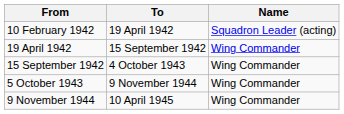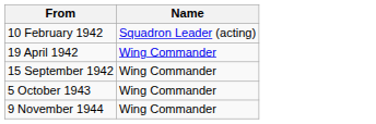- column: To | 19 April 1942 | 15 September 1942 | 4 October 1943 | 9 November 1944 | 10 April 1945
